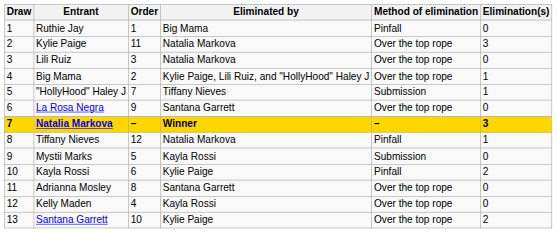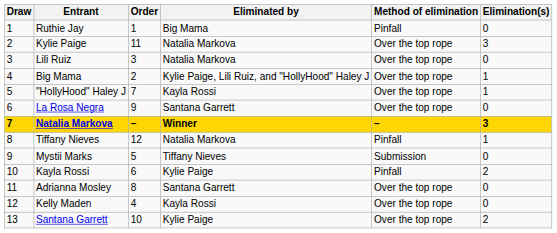"HollyHood" Haley J | Eliminated by: Tiffany Nieves -> Kayla Rossi
"HollyHood" Haley J | Method of elimination: Submission -> Over the top rope
Mystii Marks | Eliminated by: Kayla Rossi -> Tiffany Nieves
